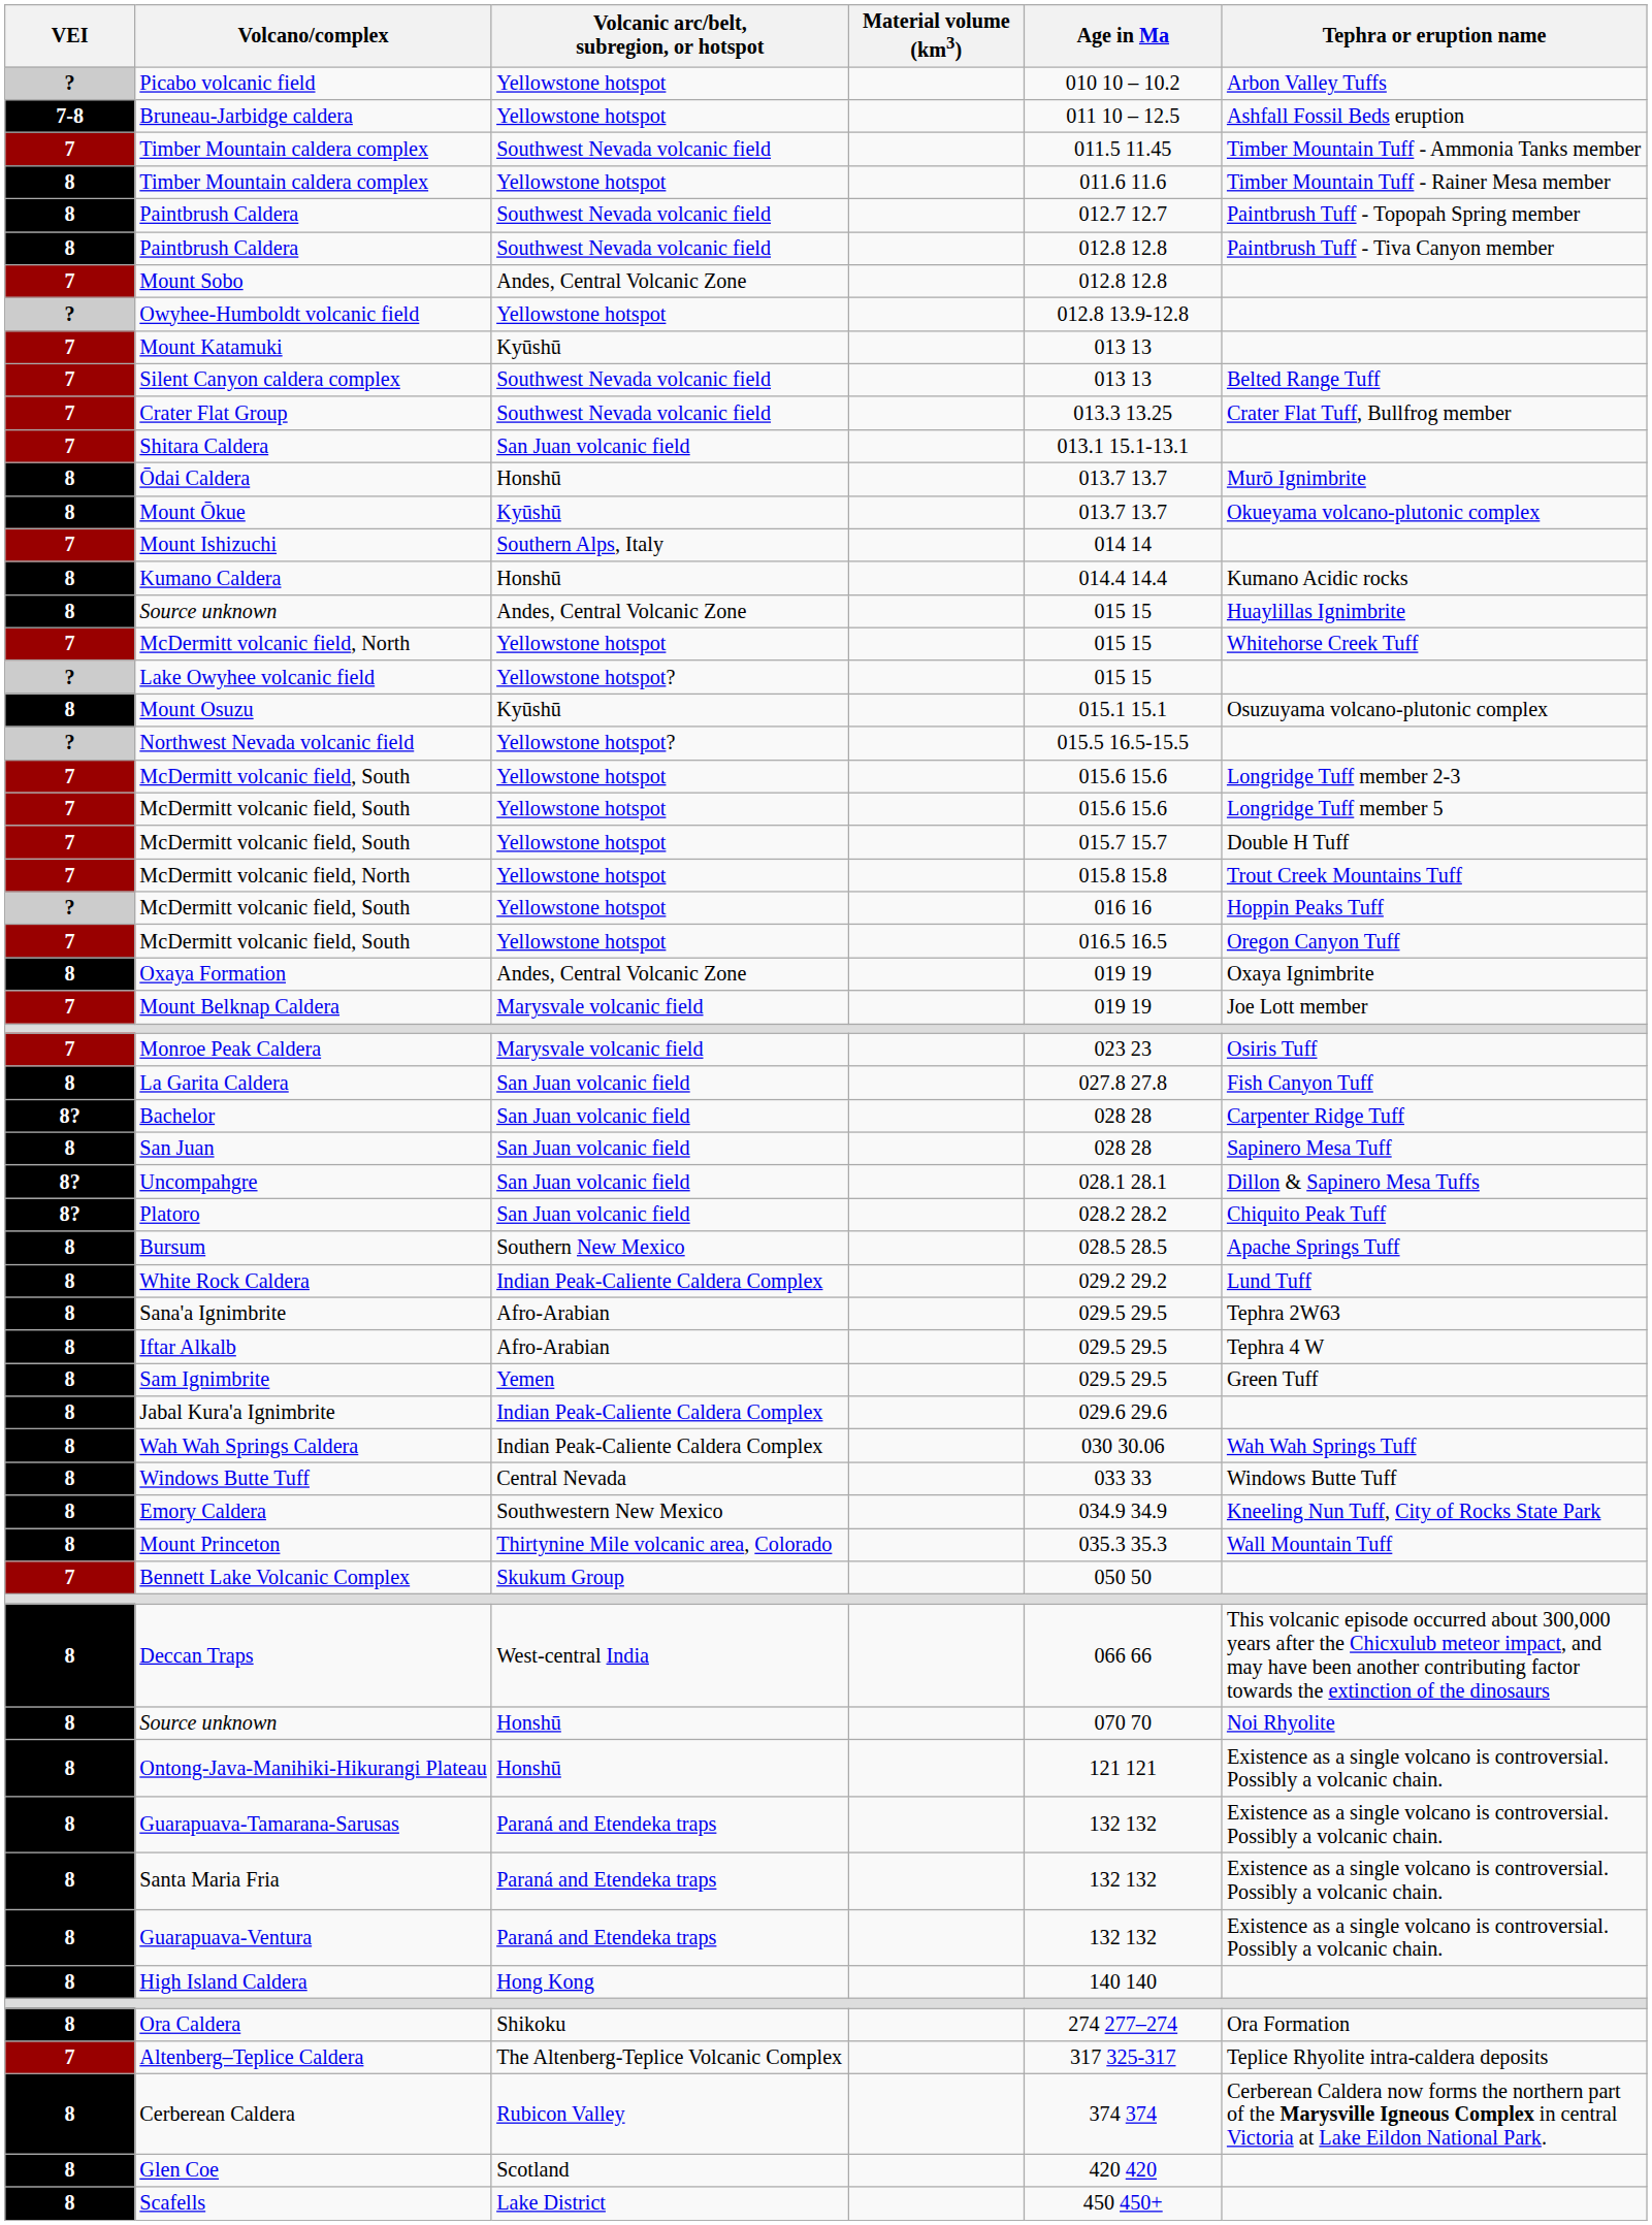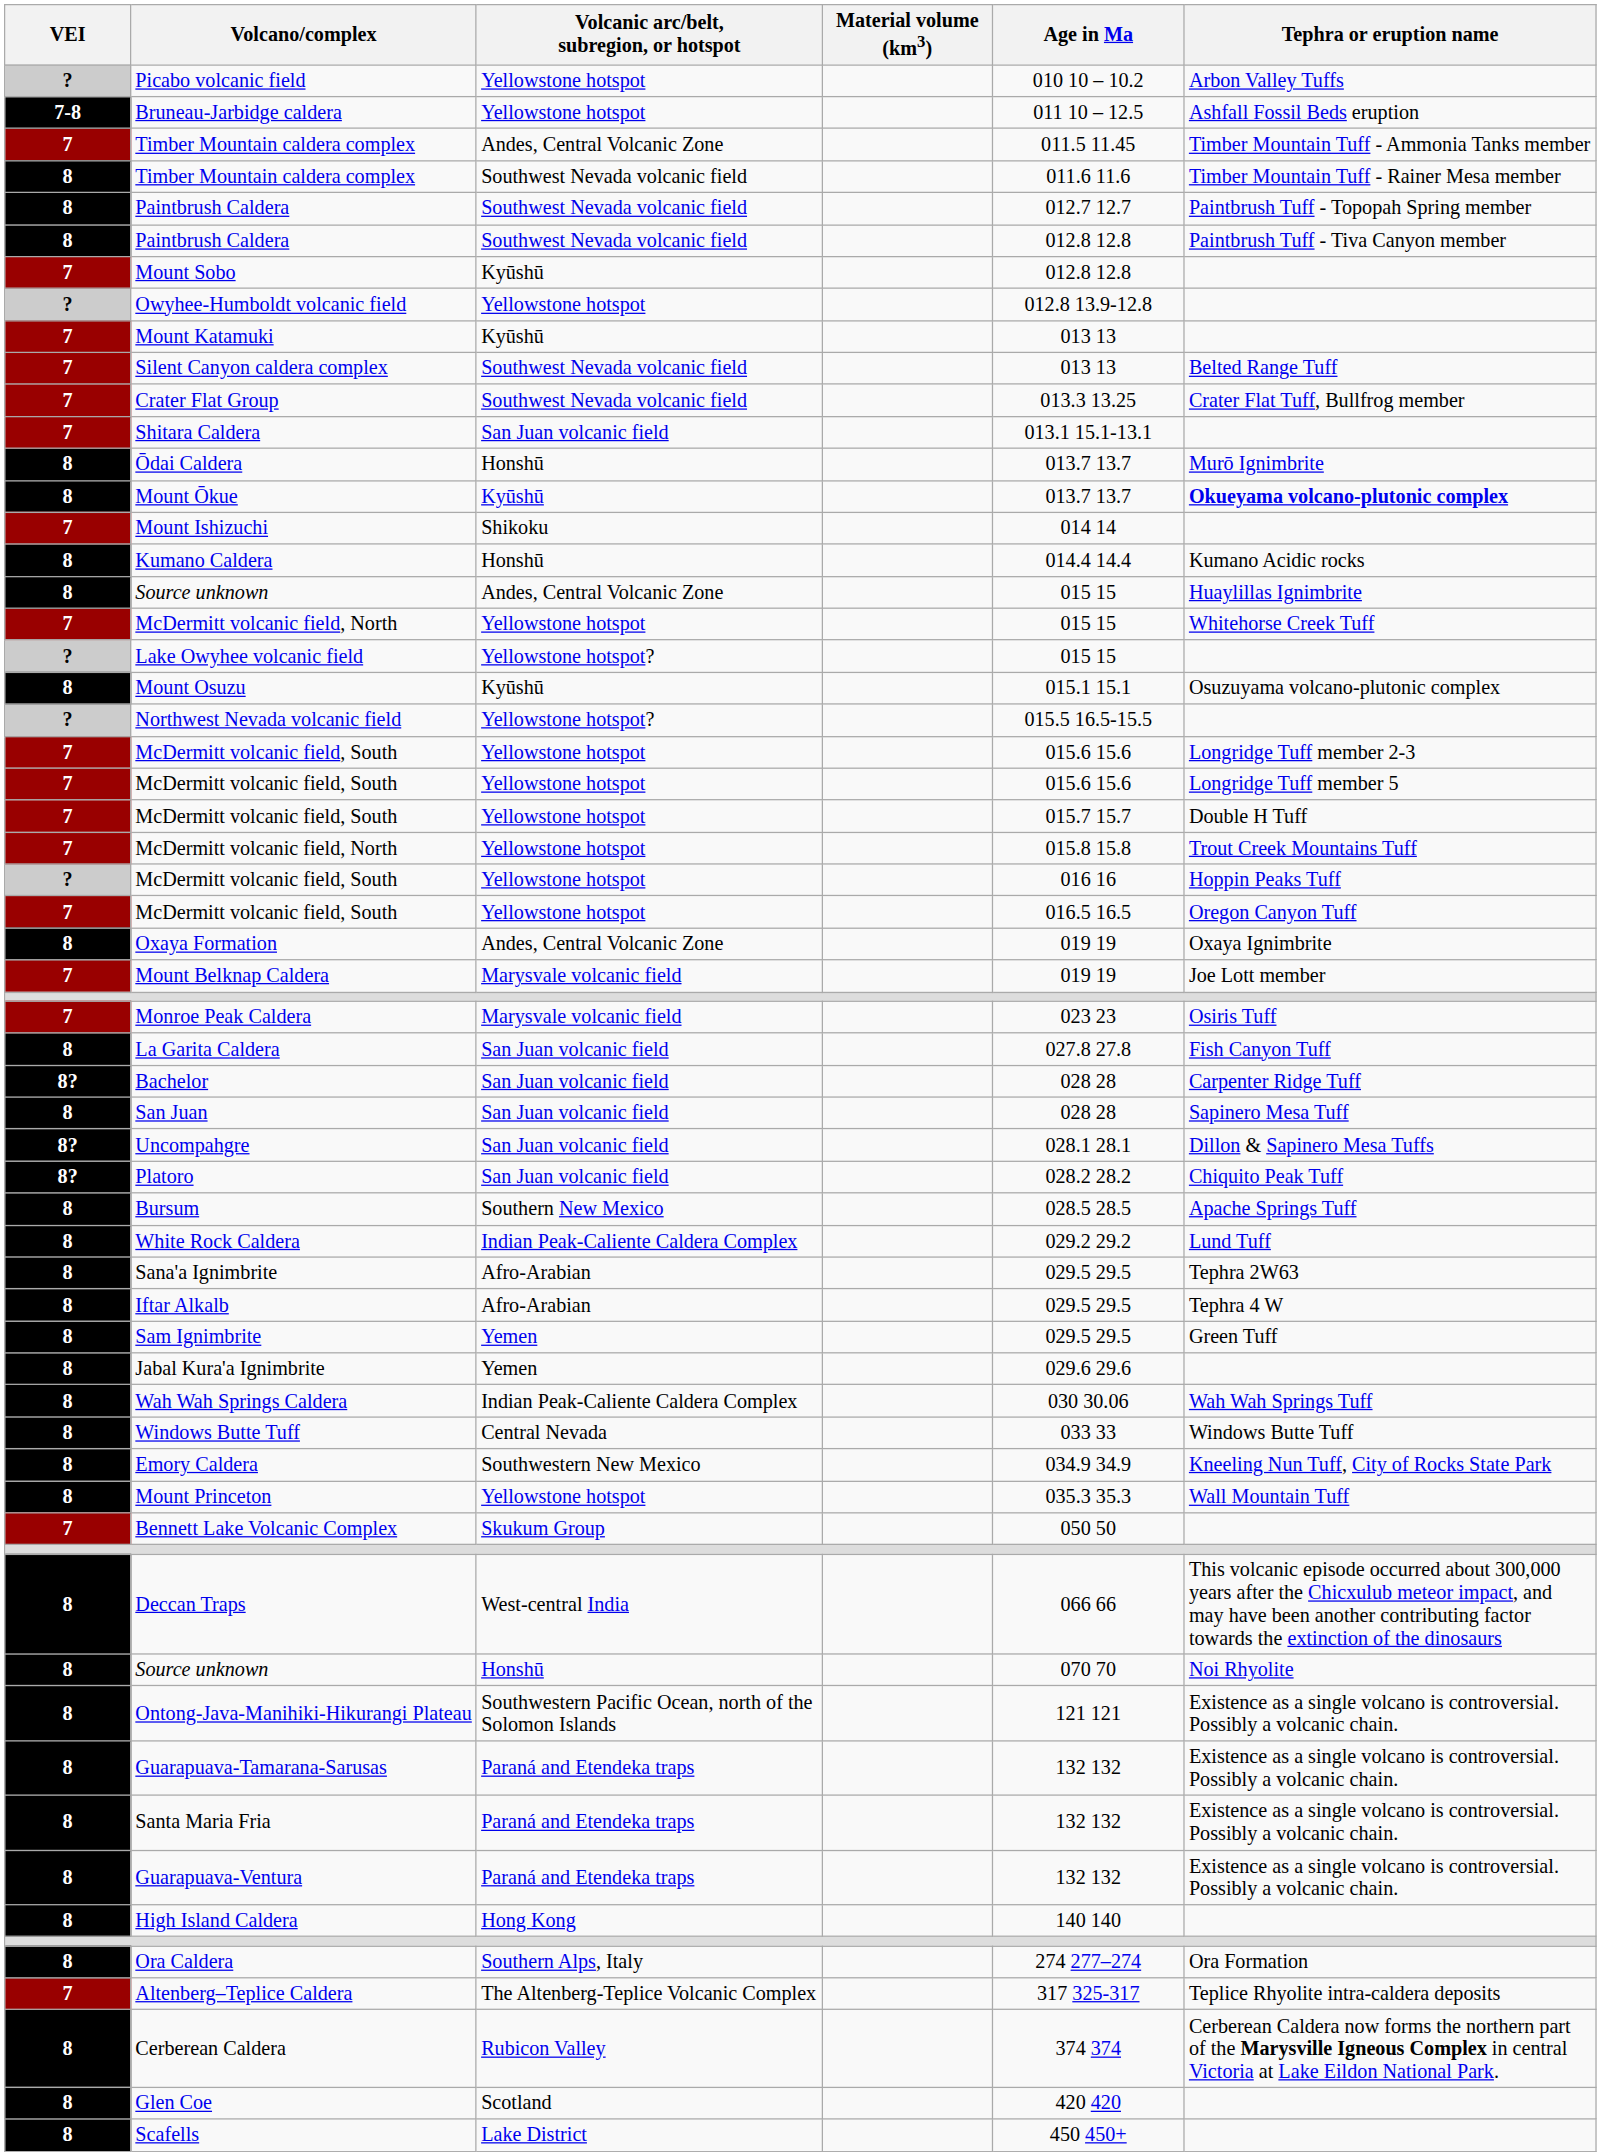7 / Timber Mountain caldera complex | Volcanic arc/belt, subregion, or hotspot: Southwest Nevada volcanic field -> Andes, Central Volcanic Zone
8 / Timber Mountain caldera complex | Volcanic arc/belt, subregion, or hotspot: Yellowstone hotspot -> Southwest Nevada volcanic field
Mount Sobo | Volcanic arc/belt, subregion, or hotspot: Andes, Central Volcanic Zone -> Kyūshū
Mount Ōkue | Tephra or eruption name: normal -> bold
Mount Ishizuchi | Volcanic arc/belt, subregion, or hotspot: Southern Alps, Italy -> Shikoku
Jabal Kura'a Ignimbrite | Volcanic arc/belt, subregion, or hotspot: Indian Peak-Caliente Caldera Complex -> Yemen
Mount Princeton | Volcanic arc/belt, subregion, or hotspot: Thirtynine Mile volcanic area, Colorado -> Yellowstone hotspot
Ontong-Java-Manihiki-Hikurangi Plateau | Volcanic arc/belt, subregion, or hotspot: Honshū -> Southwestern Pacific Ocean, north of the Solomon Islands
Ora Caldera | Volcanic arc/belt, subregion, or hotspot: Shikoku -> Southern Alps, Italy
